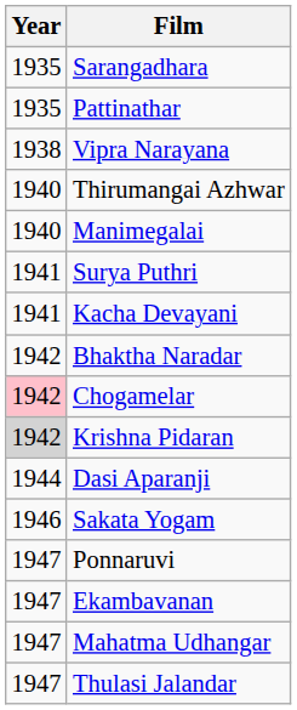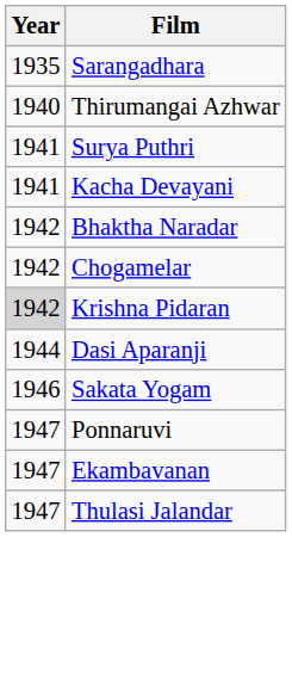- row: 1935 | Pattinathar
- row: 1938 | Vipra Narayana
- row: 1940 | Manimegalai
Chogamelar | Year: pink background -> no background
- row: 1947 | Mahatma Udhangar
